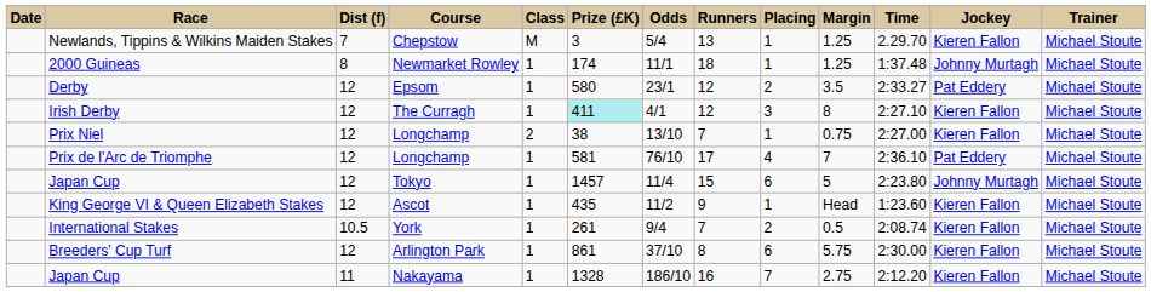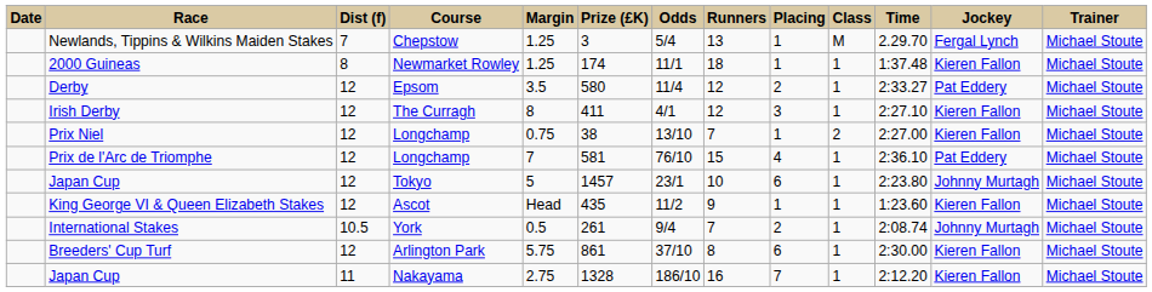columns swapped: Class <-> Margin
Newlands, Tippins & Wilkins Maiden Stakes | Jockey: Kieren Fallon -> Fergal Lynch
2000 Guineas | Jockey: Johnny Murtagh -> Kieren Fallon
Derby | Odds: 23/1 -> 11/4
Irish Derby | Prize (£K): paleturquoise background -> no background
Prix de l'Arc de Triomphe | Runners: 17 -> 15
Japan Cup / Tokyo | Odds: 11/4 -> 23/1
Japan Cup / Tokyo | Runners: 15 -> 10
International Stakes | Jockey: Kieren Fallon -> Johnny Murtagh
